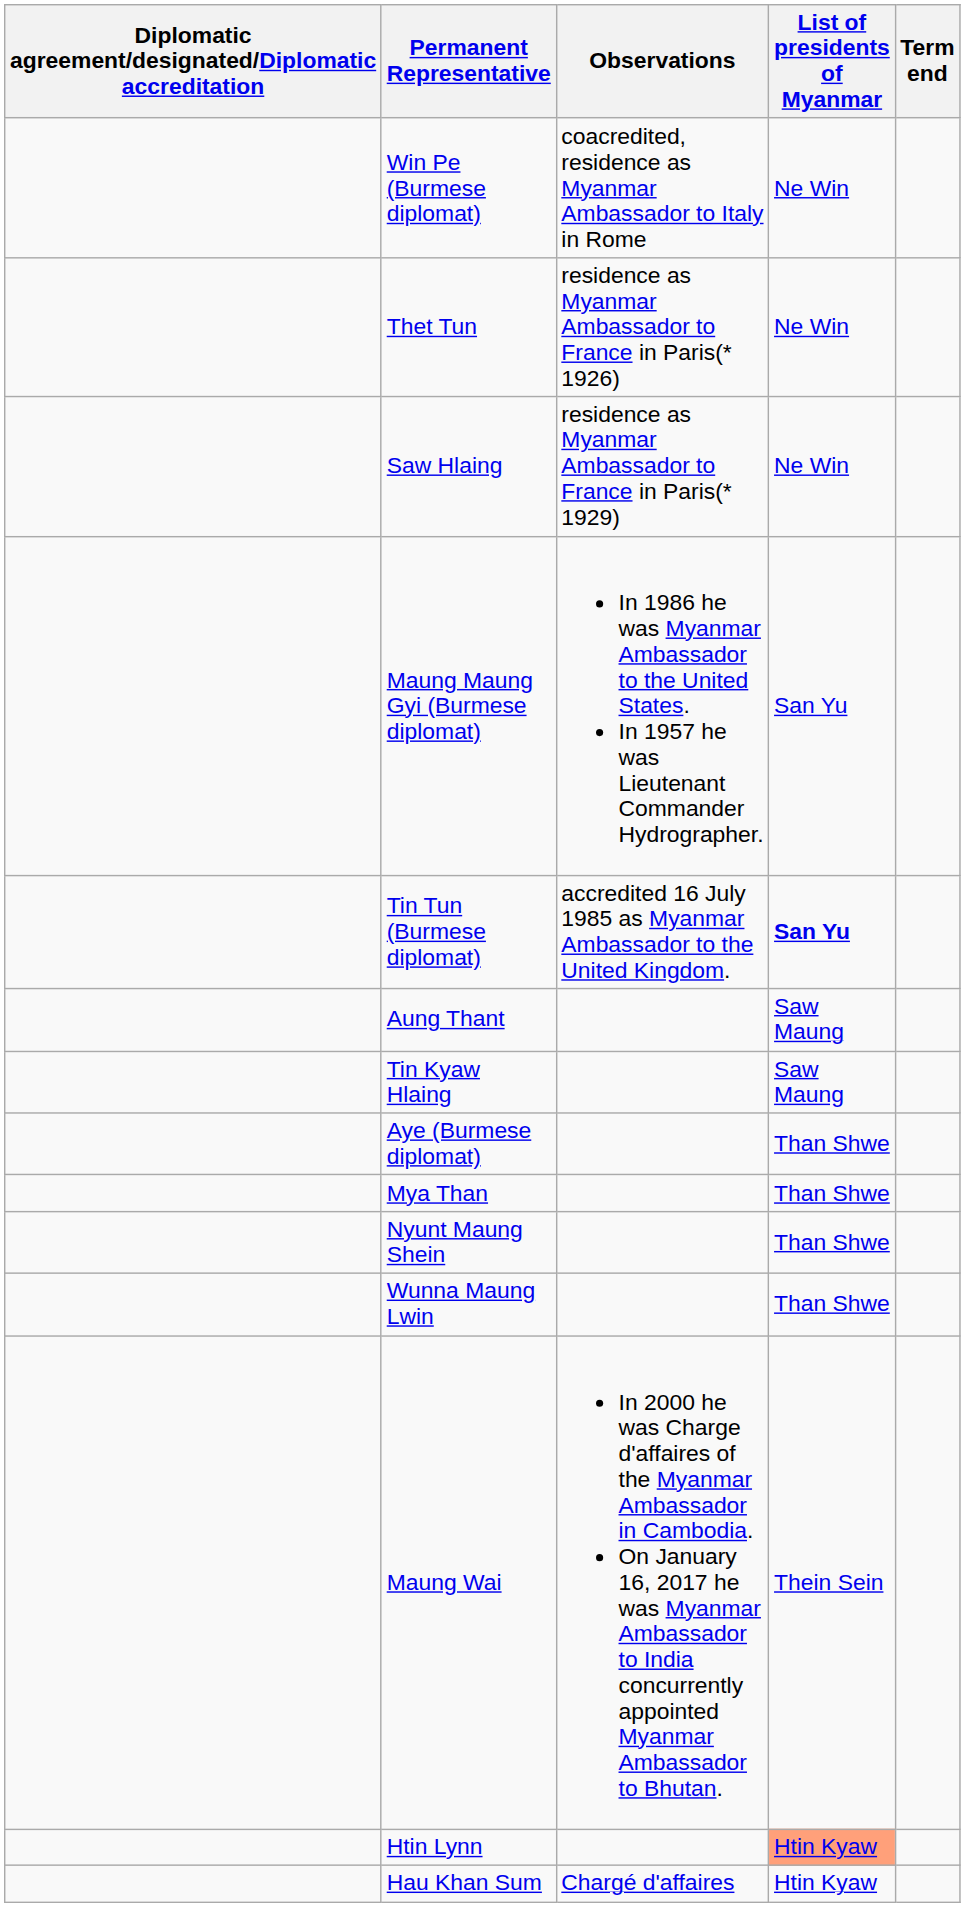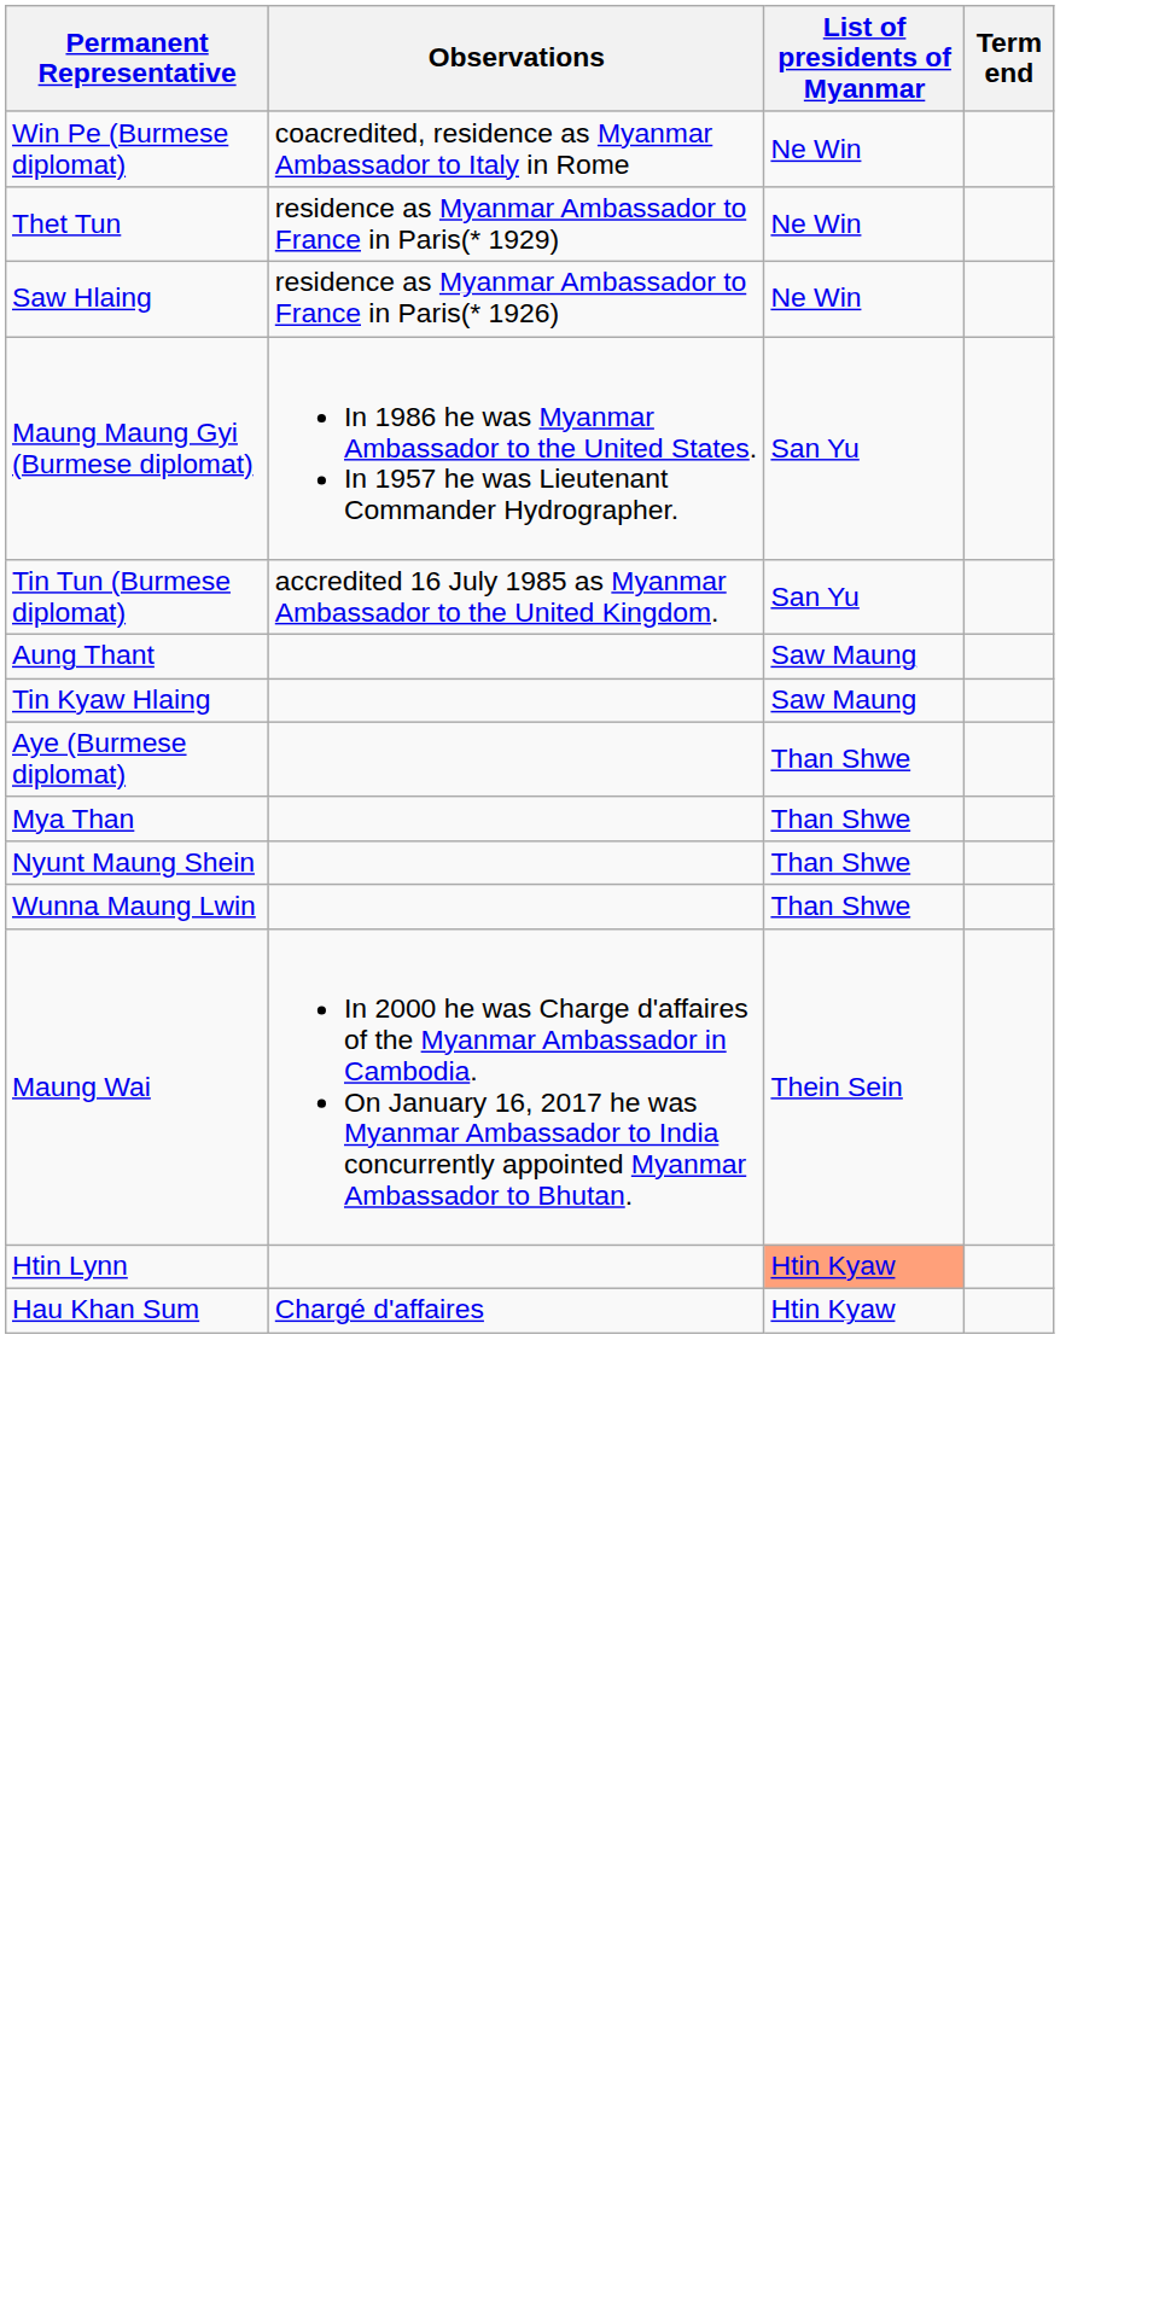- column: Diplomatic agreement/designated/Diplomatic accreditation
Thet Tun | Observations: residence as Myanmar Ambassador to France in Paris(* 1926) -> residence as Myanmar Ambassador to France in Paris(* 1929)
Saw Hlaing | Observations: residence as Myanmar Ambassador to France in Paris(* 1929) -> residence as Myanmar Ambassador to France in Paris(* 1926)
Tin Tun (Burmese diplomat) | List of presidents of Myanmar: bold -> normal
